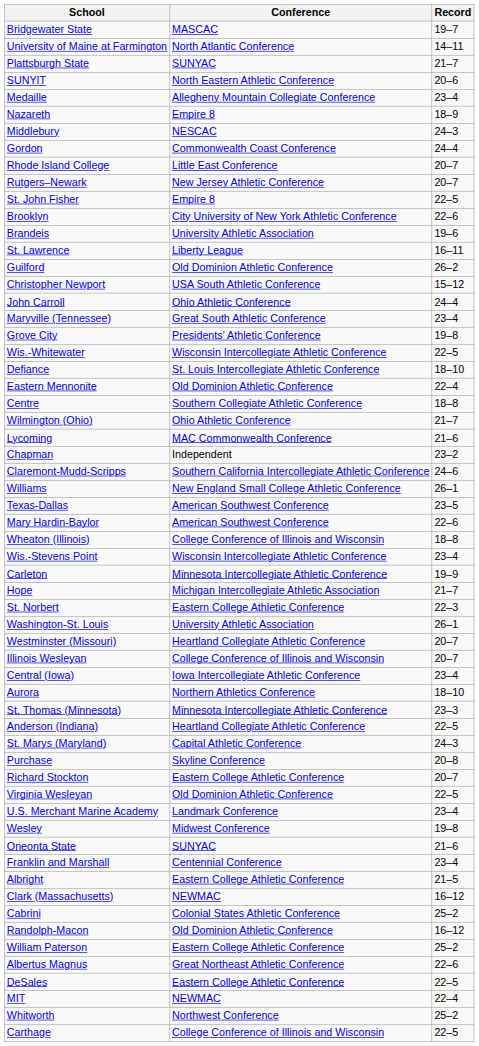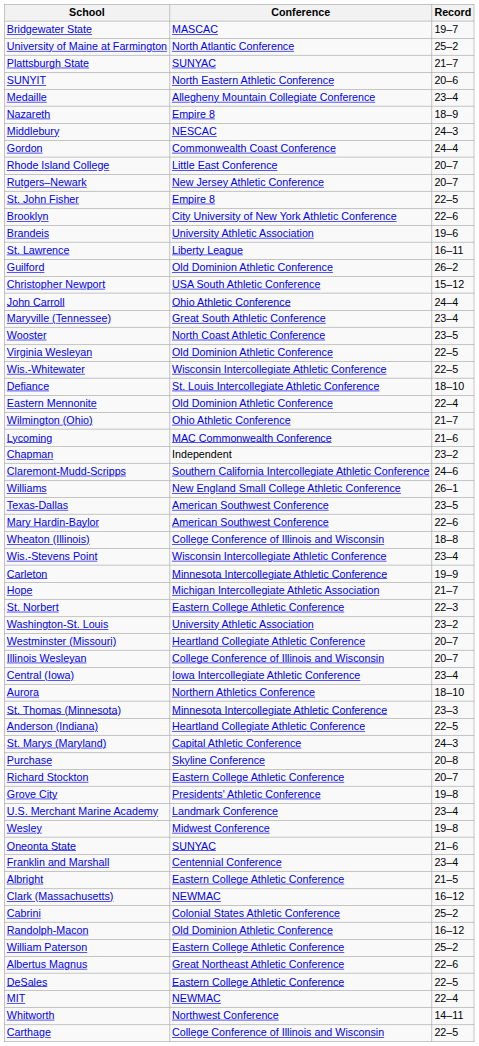University of Maine at Farmington | Record: 14–11 -> 25–2
+ row: Wooster | North Coast Athletic Conference | 23–5
rows swapped: Grove City <-> Virginia Wesleyan
- row: Centre | Southern Collegiate Athletic Conference | 18–8
Washington-St. Louis | Record: 26–1 -> 23–2
Whitworth | Record: 25–2 -> 14–11
